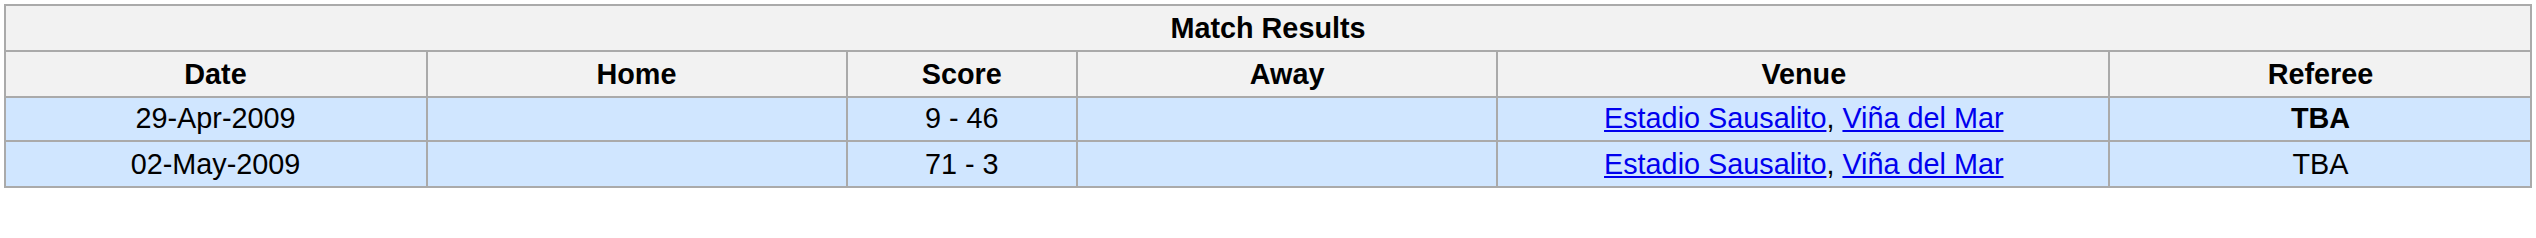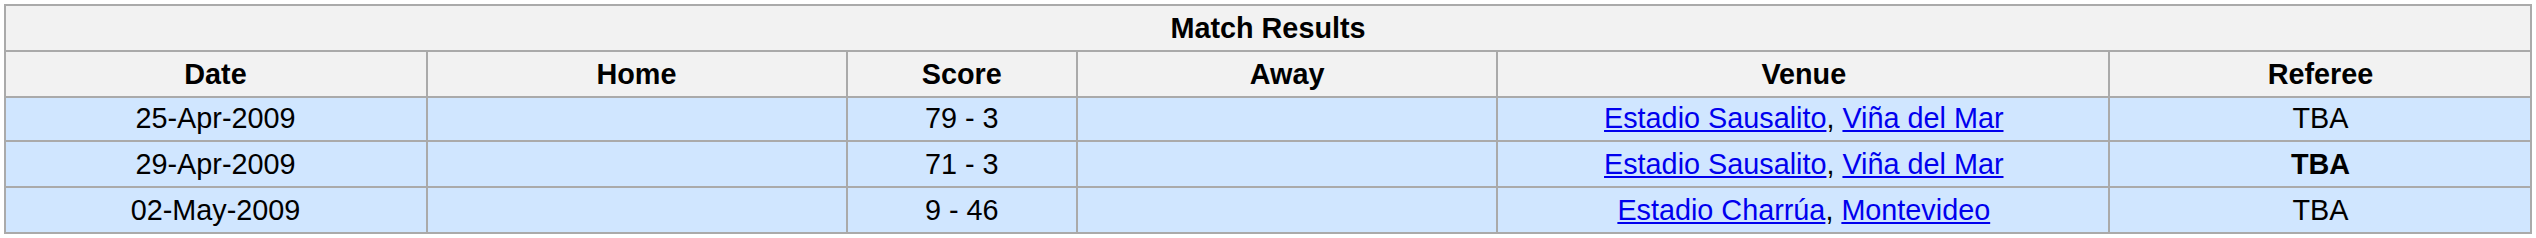+ row: 25-Apr-2009 | 79 - 3 | Estadio Sausalito, Viña del Mar | TBA
29-Apr-2009 | Score: 9 - 46 -> 71 - 3
02-May-2009 | Score: 71 - 3 -> 9 - 46
02-May-2009 | Venue: Estadio Sausalito, Viña del Mar -> Estadio Charrúa, Montevideo
